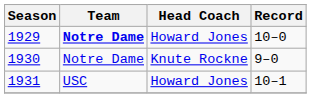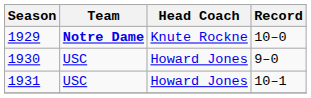1929 | Head Coach: Howard Jones -> Knute Rockne
1930 | Team: Notre Dame -> USC
1930 | Head Coach: Knute Rockne -> Howard Jones
